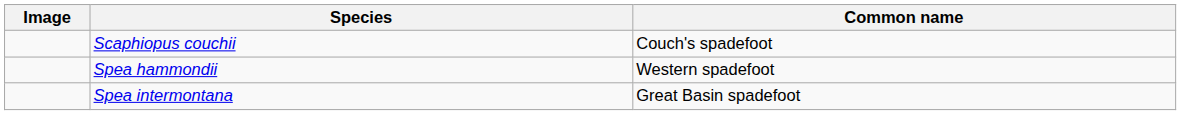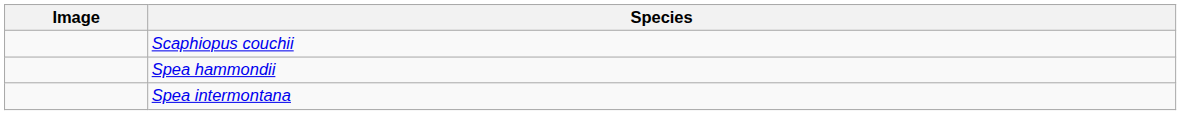- column: Common name | Couch's spadefoot | Western spadefoot | Great Basin spadefoot
